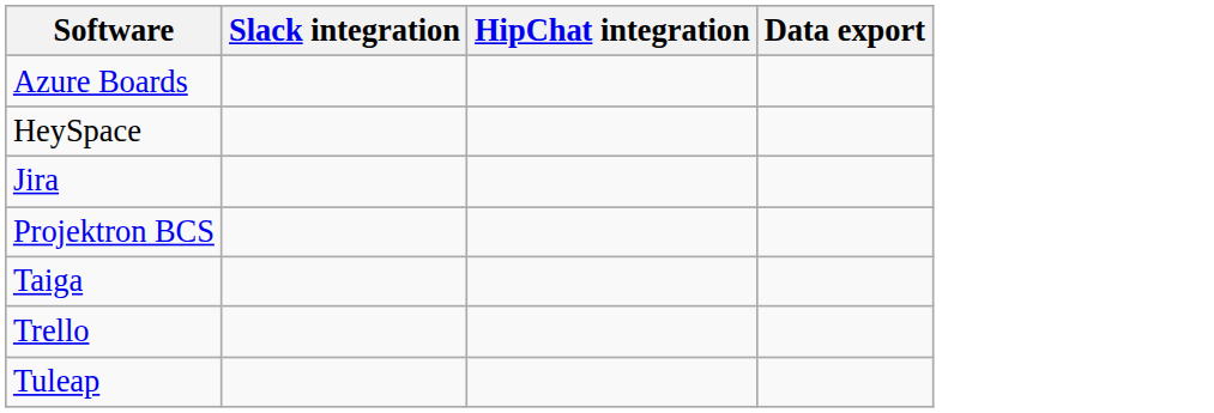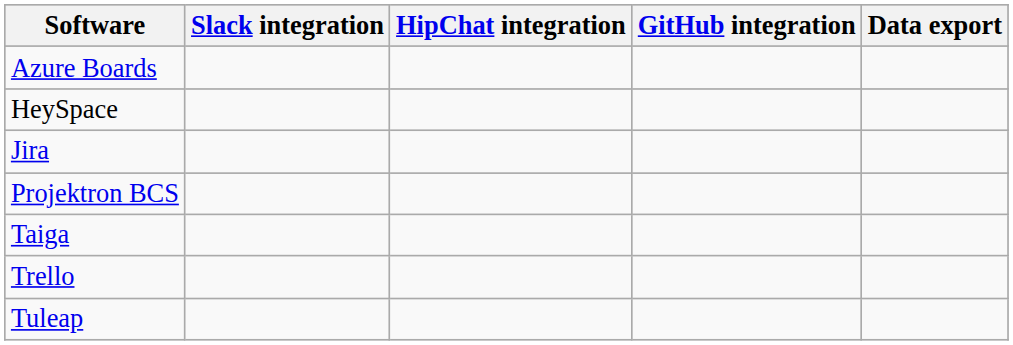+ column: GitHub integration
